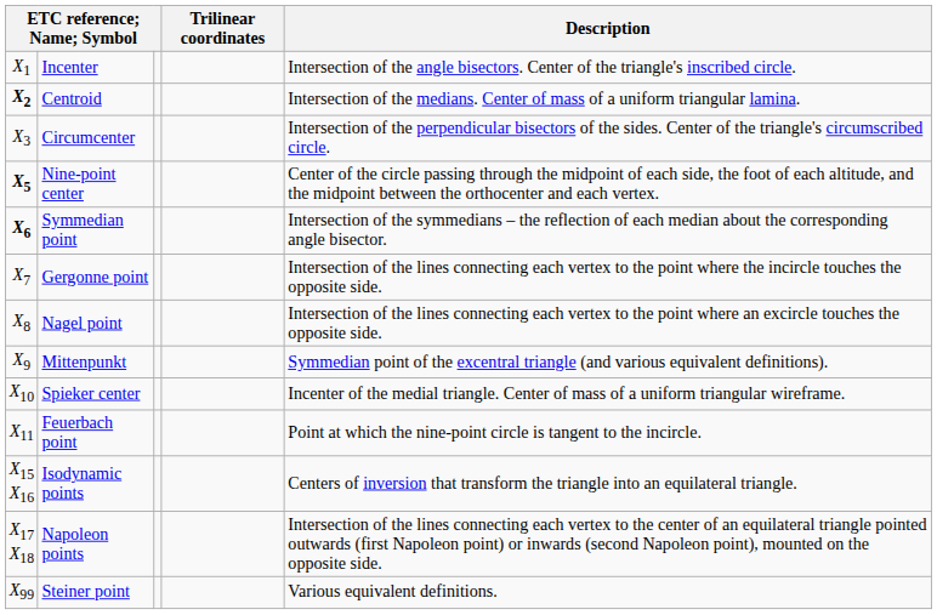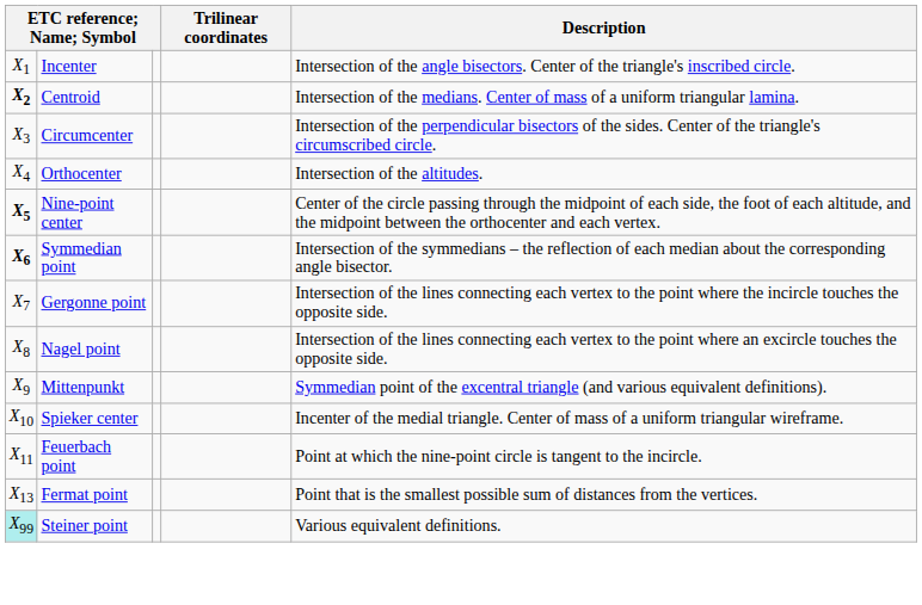+ row: X4 | Orthocenter | Intersection of the altitudes.
+ row: X13 | Fermat point | Point that is the smallest possible sum of distances from the vertices.
- row: X15 X16 | Isodynamic points | Centers of inversion that transform the triangle into an equilateral triangle.
- row: X17 X18 | Napoleon points | Intersection of the lines connecting each vertex to the center of an equilateral triangle pointed outwards (first Napoleon point) or inwards (second Napoleon point), mounted on the opposite side.
Steiner point | column 1: no background -> paleturquoise background
